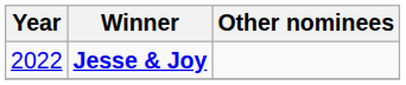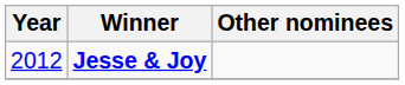Jesse & Joy | Year: 2022 -> 2012
